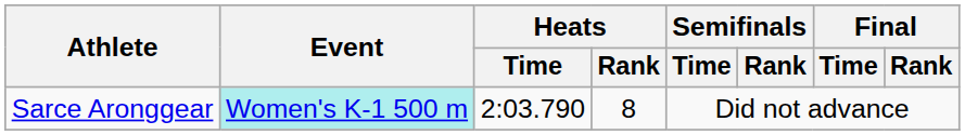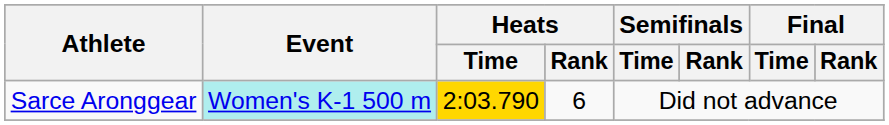Sarce Aronggear | Heats / Time: no background -> gold background
Sarce Aronggear | Heats / Rank: 8 -> 6
